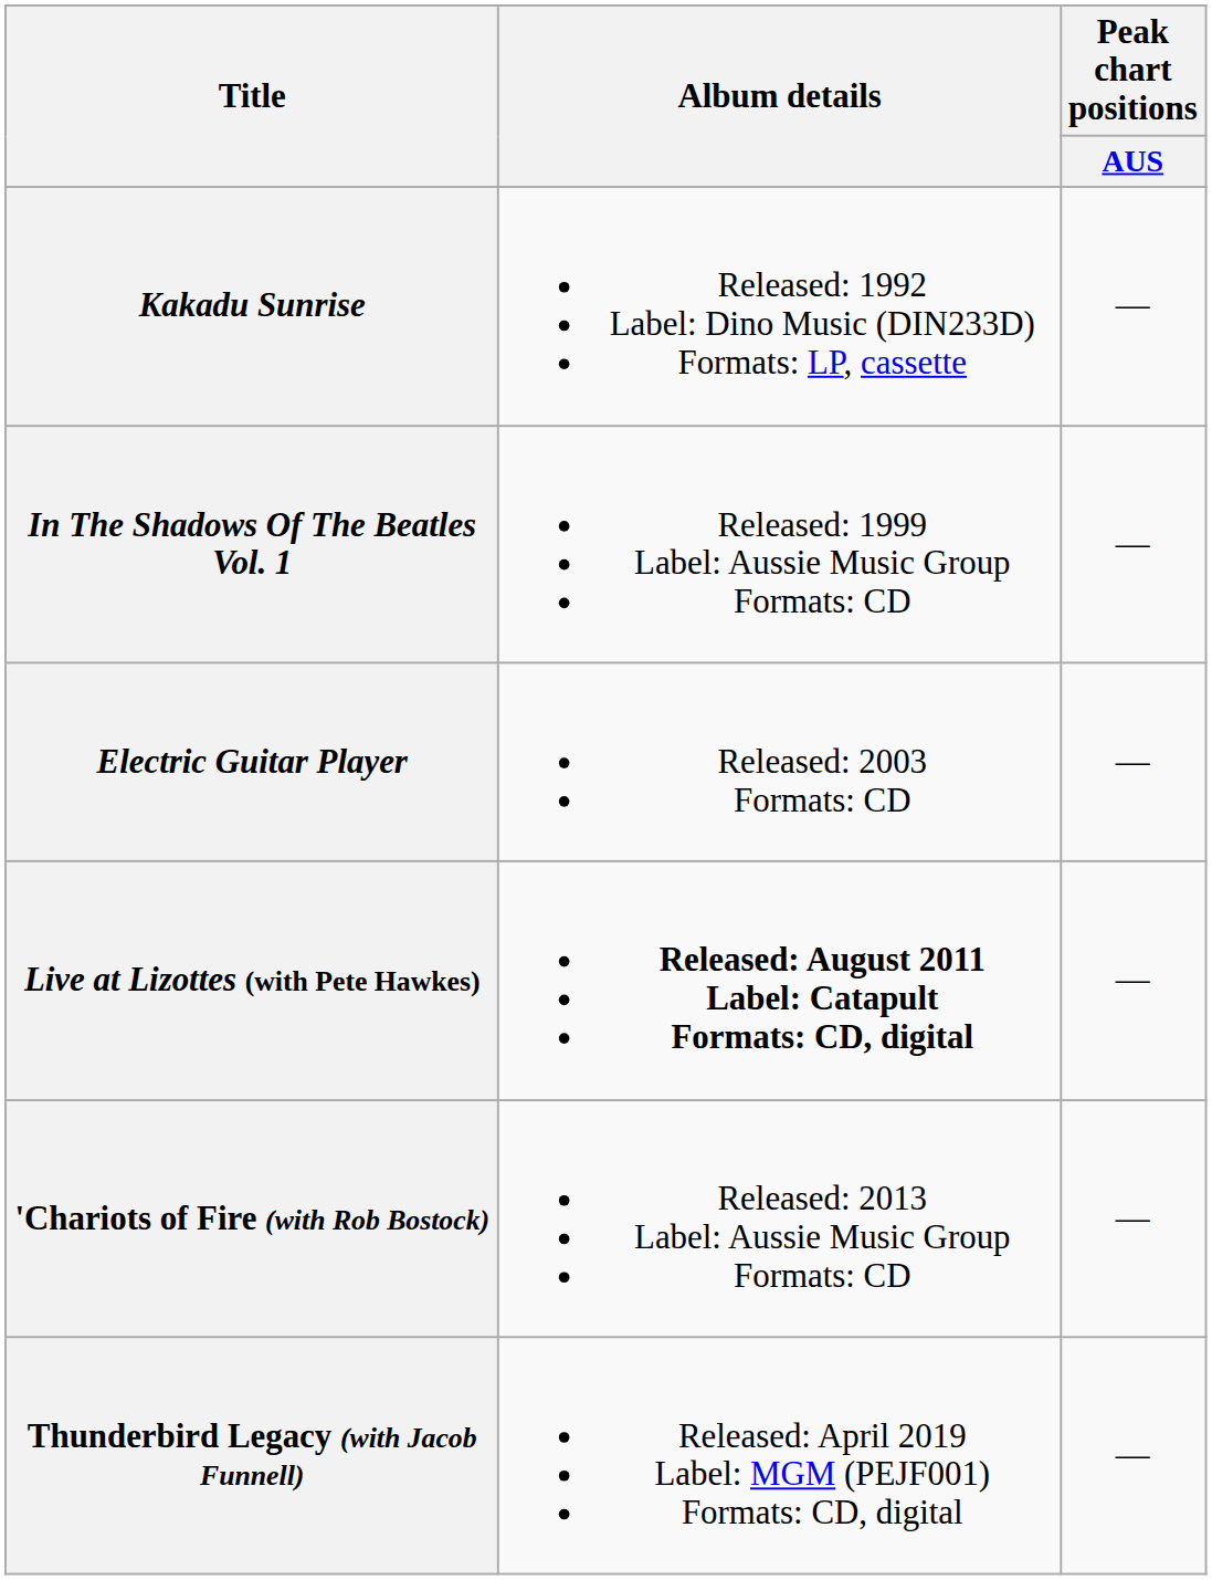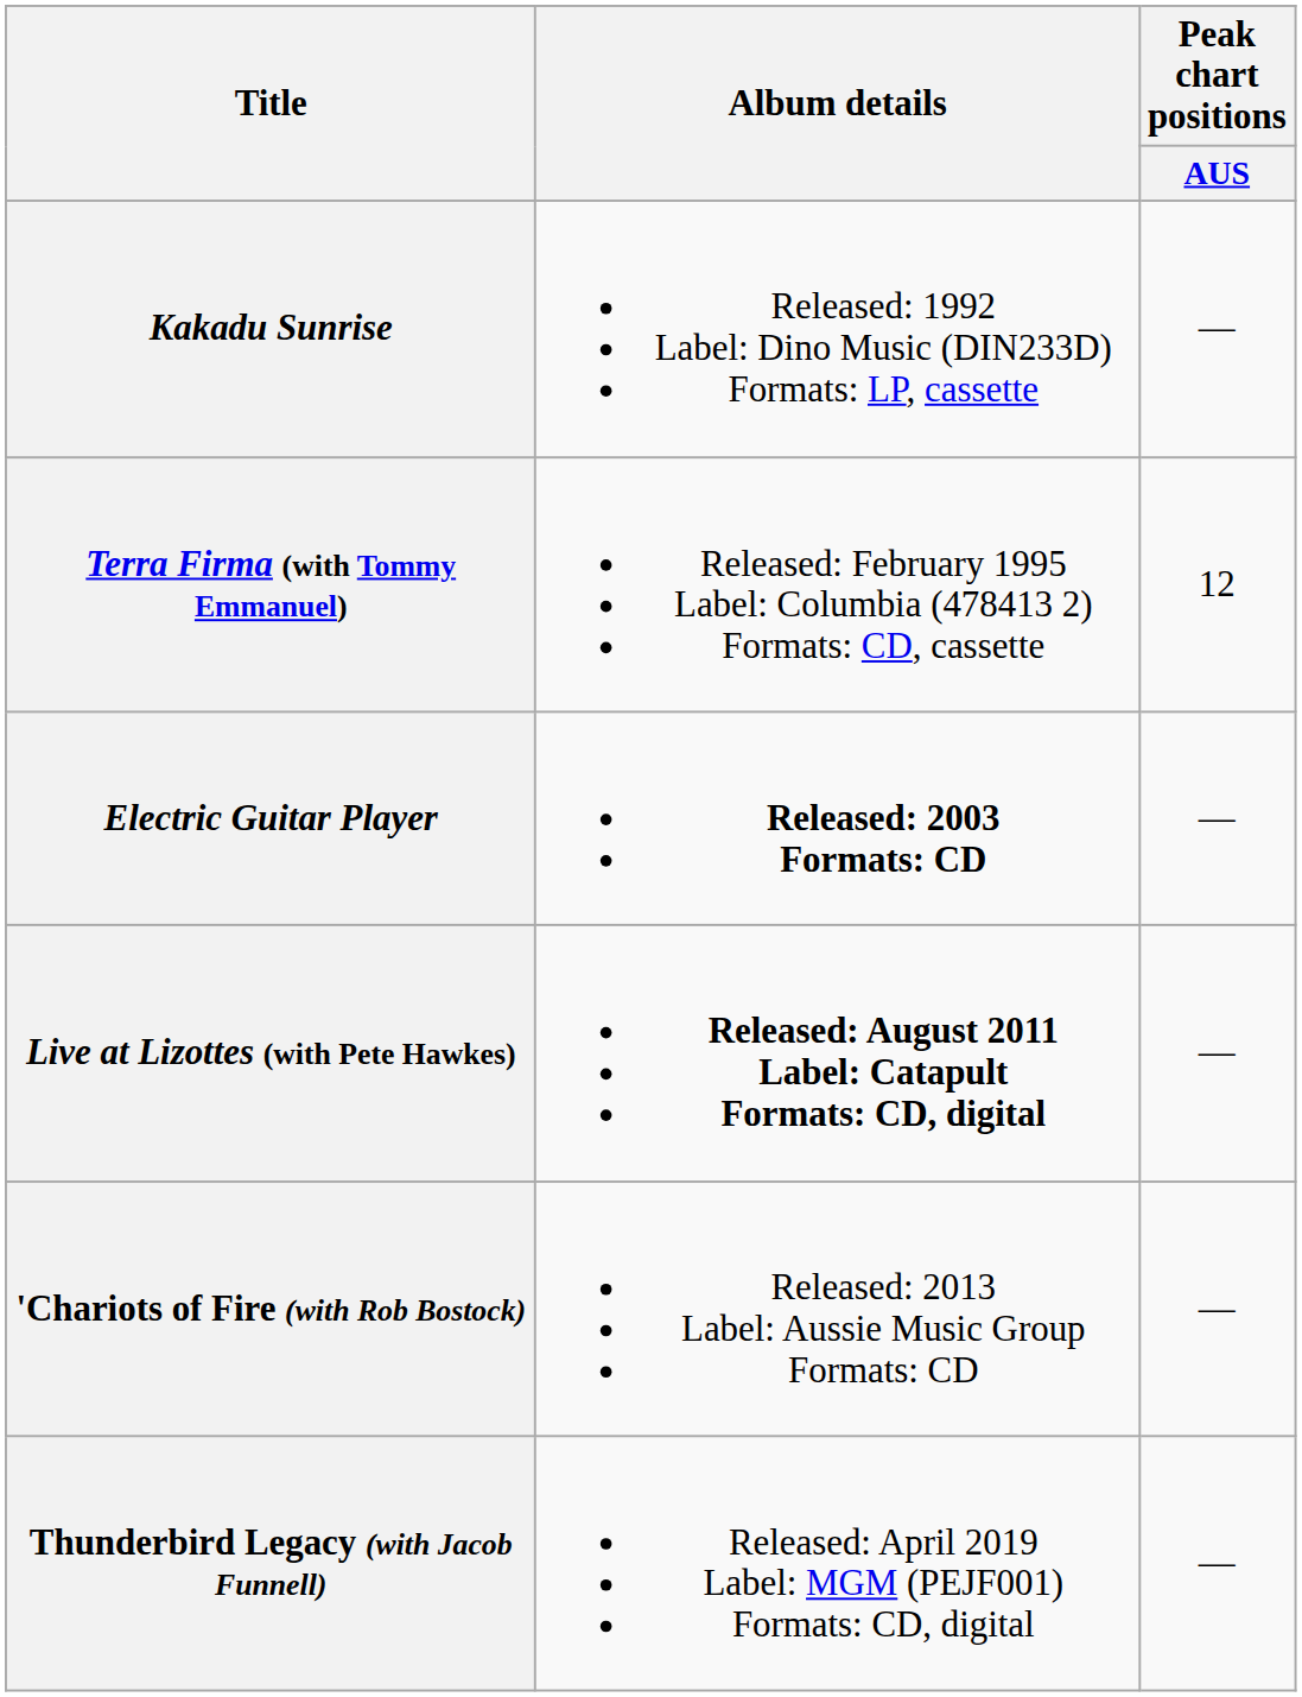+ row: Terra Firma (with Tommy Emmanuel) | Released: February 1995 Label: Columbia (478413 2) Formats: CD, cassette | 12
- row: In The Shadows Of The Beatles Vol. 1 | Released: 1999 Label: Aussie Music Group Formats: CD | —
Electric Guitar Player | Album details: normal -> bold
